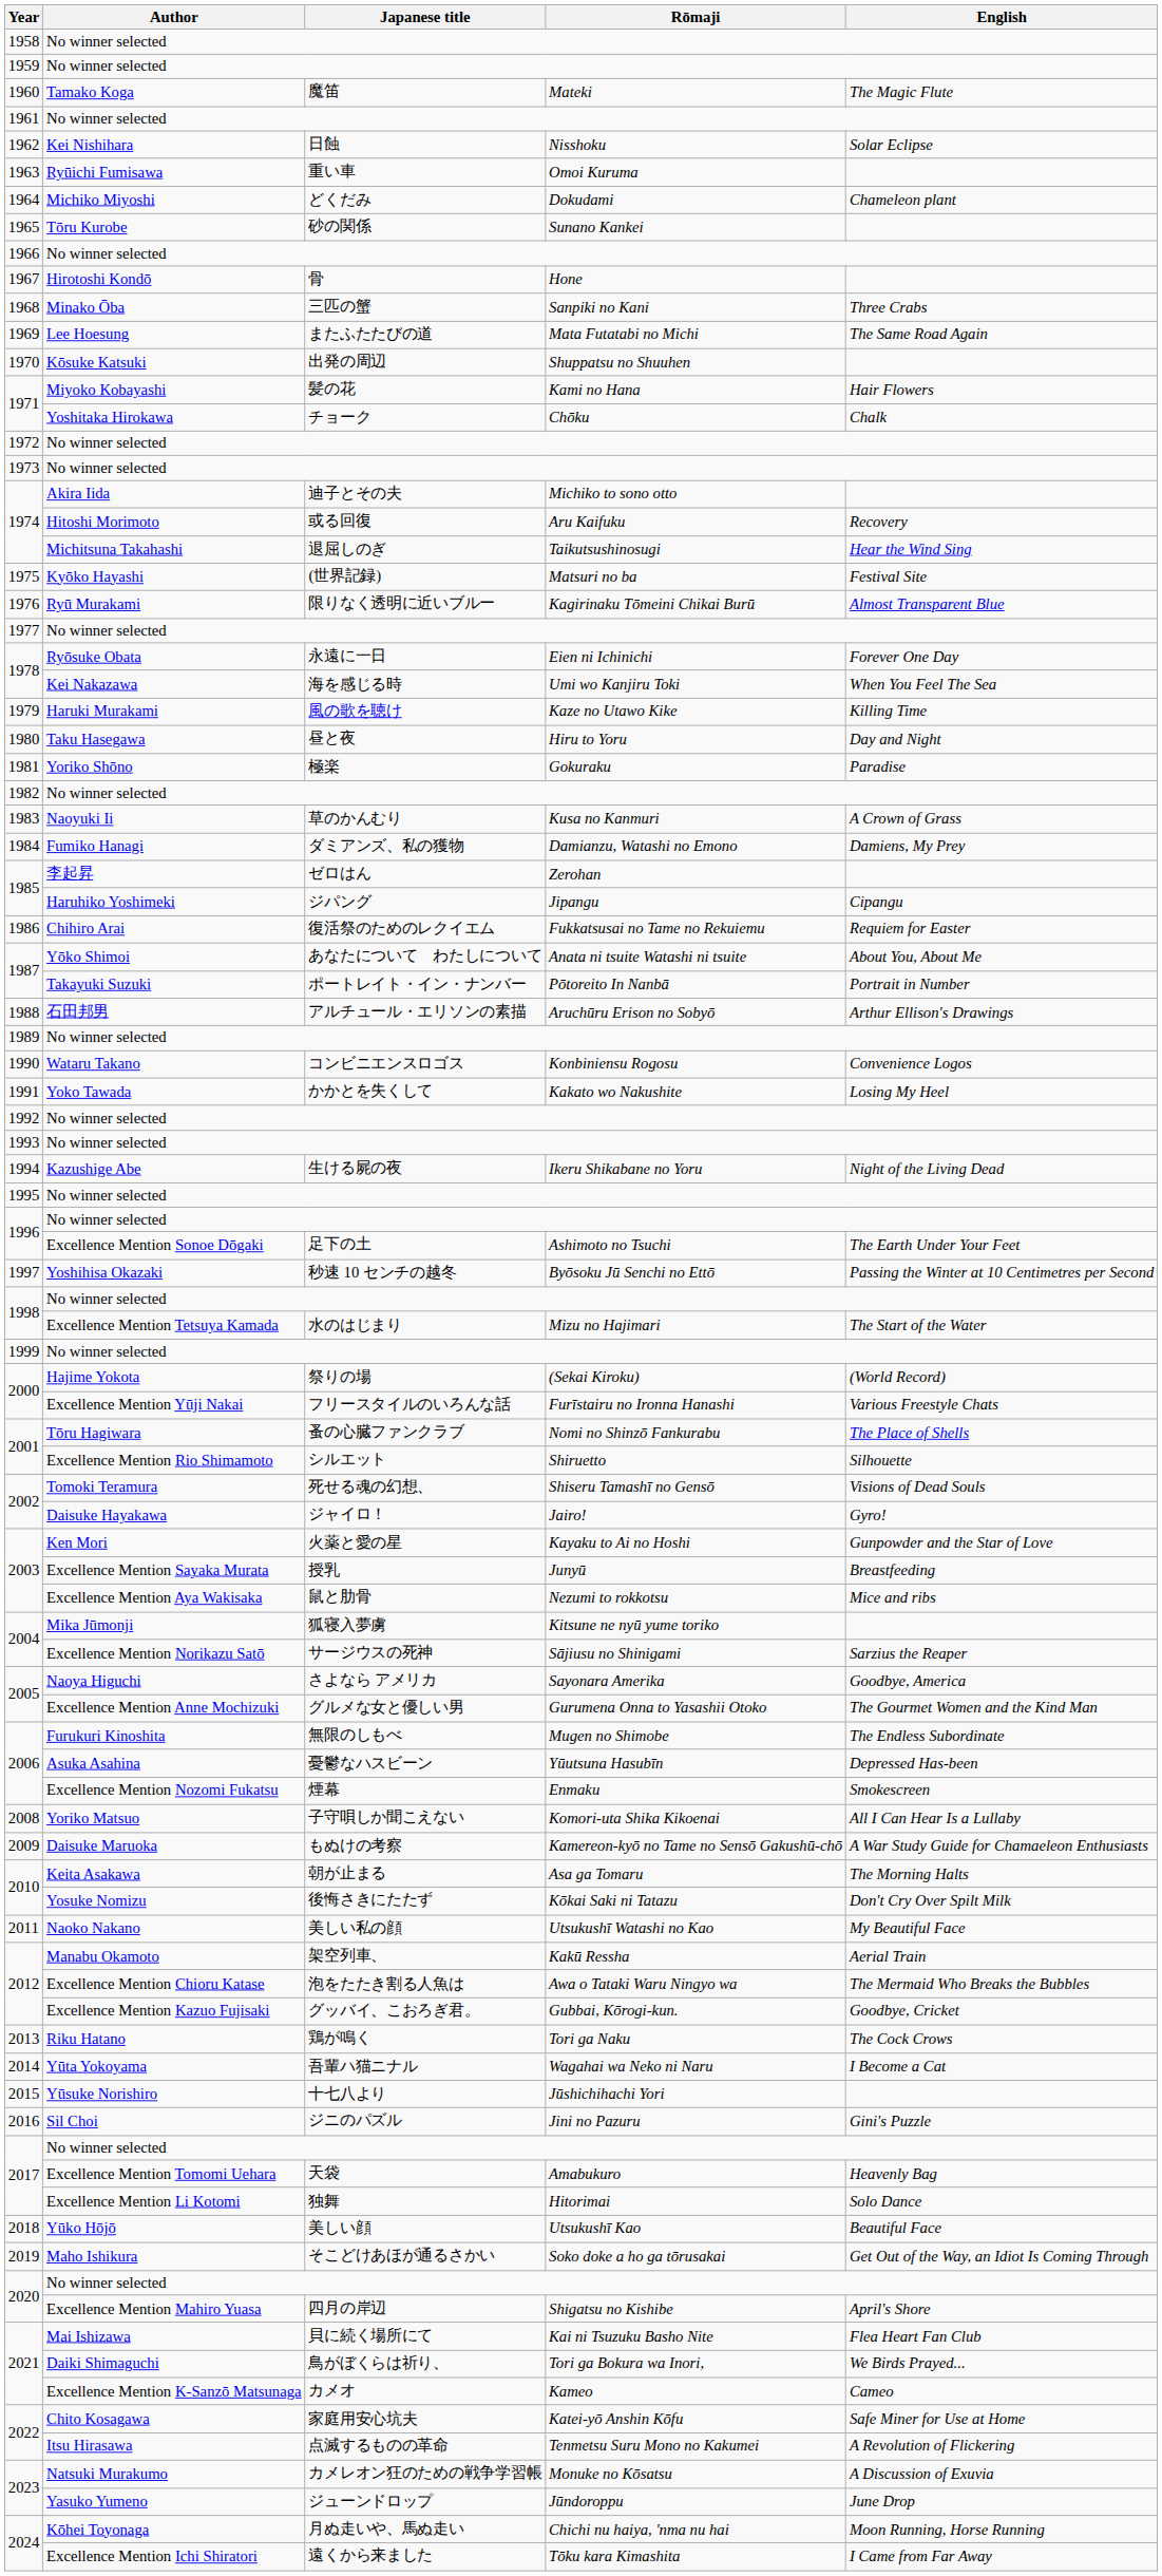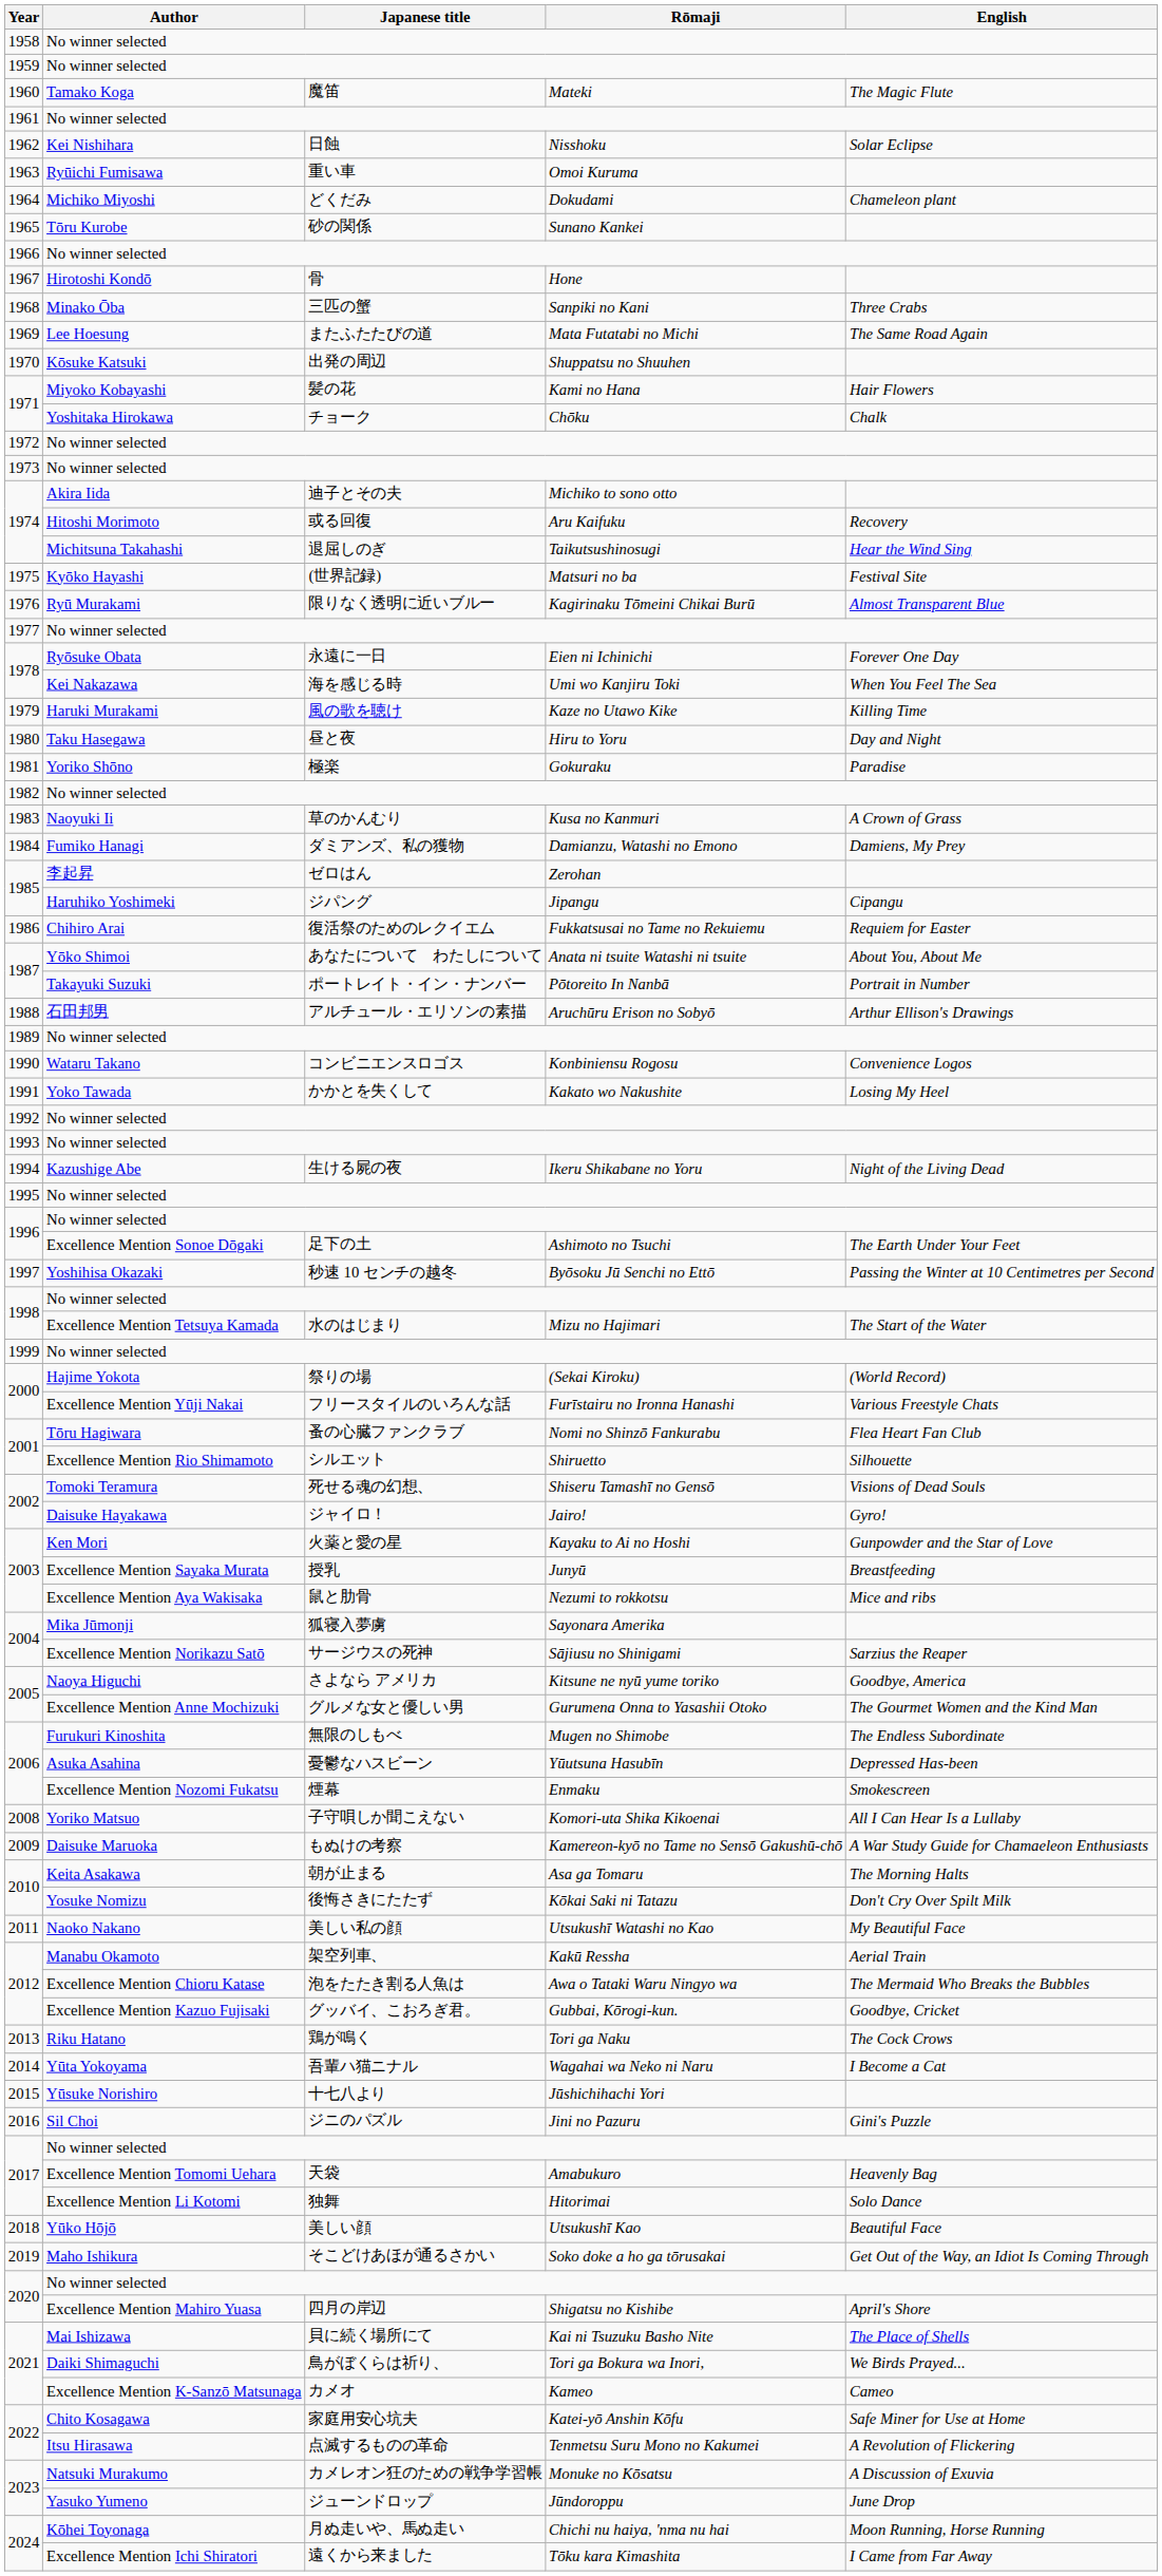Tōru Hagiwara | English: The Place of Shells -> Flea Heart Fan Club
Mika Jūmonji | Rōmaji: Kitsune ne nyū yume toriko -> Sayonara Amerika
Naoya Higuchi | Rōmaji: Sayonara Amerika -> Kitsune ne nyū yume toriko
Mai Ishizawa | English: Flea Heart Fan Club -> The Place of Shells
